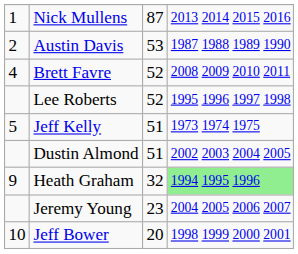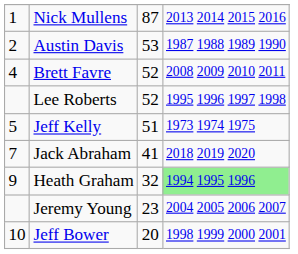- row: Dustin Almond | 51 | 2002 2003 2004 2005
+ row: 7 | Jack Abraham | 41 | 2018 2019 2020
